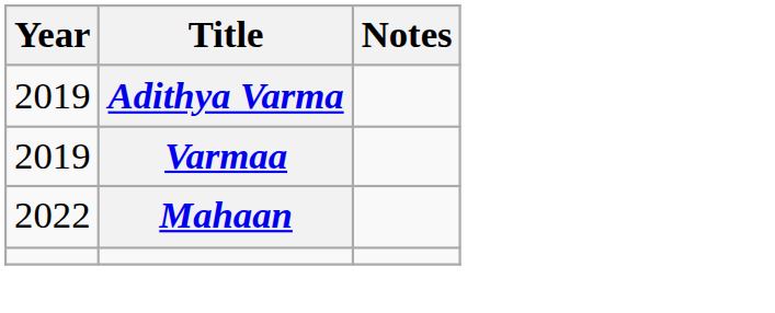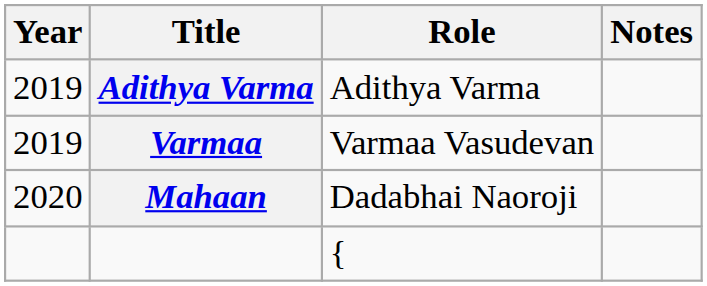+ column: Role | Adithya Varma | Varmaa Vasudevan | Dadabhai Naoroji | {
Mahaan | Year: 2022 -> 2020
